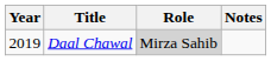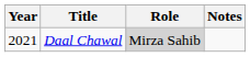Daal Chawal | Year: 2019 -> 2021
